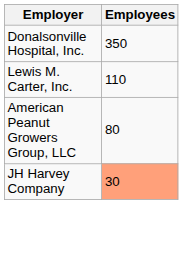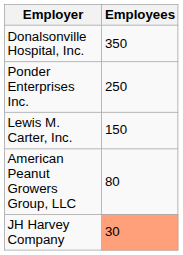+ row: Ponder Enterprises Inc. | 250
Lewis M. Carter, Inc. | Employees: 110 -> 150
